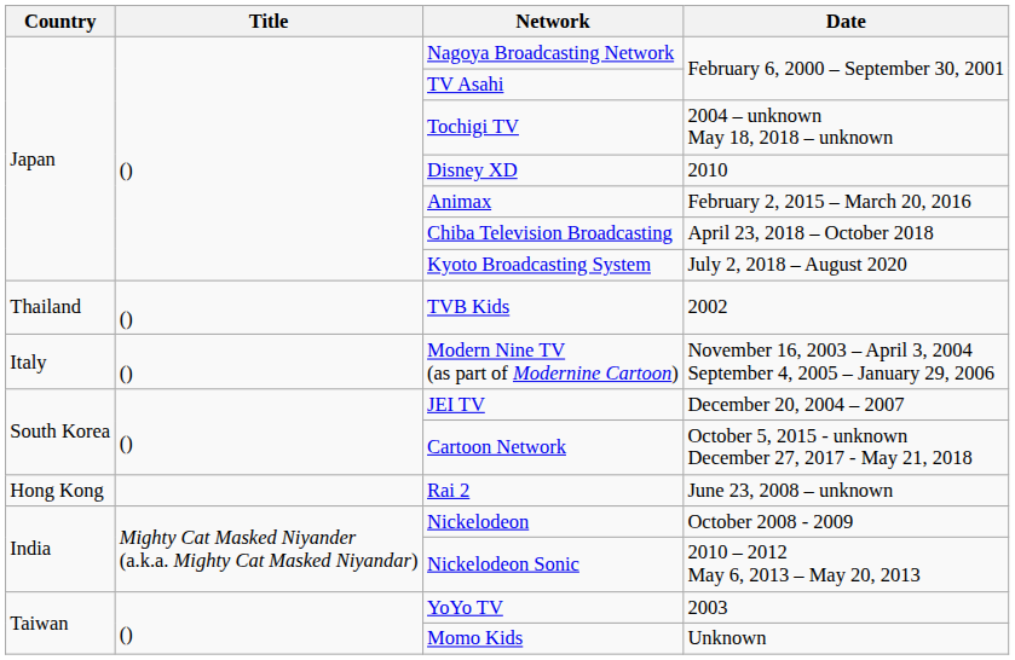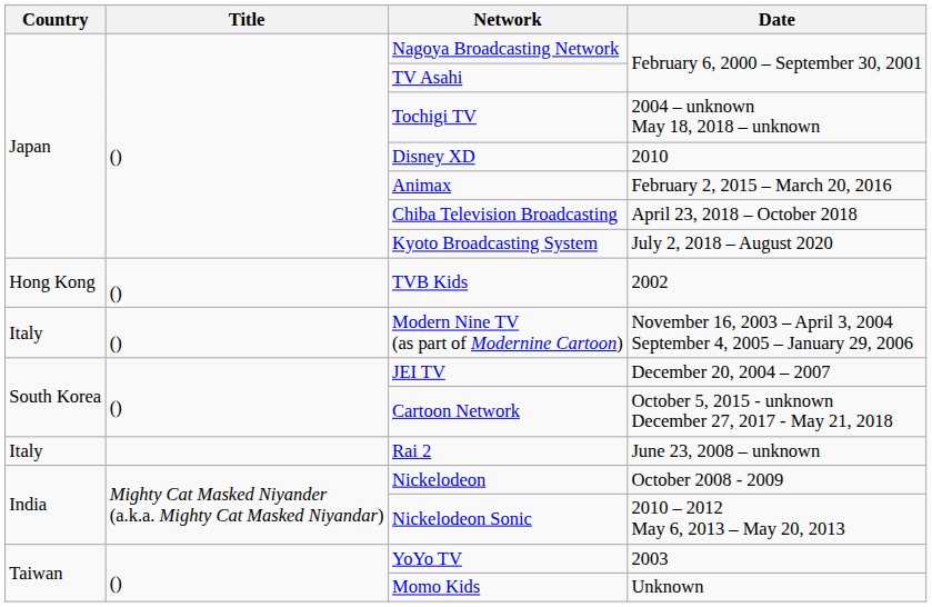TVB Kids | Country: Thailand -> Hong Kong
Rai 2 | Country: Hong Kong -> Italy
